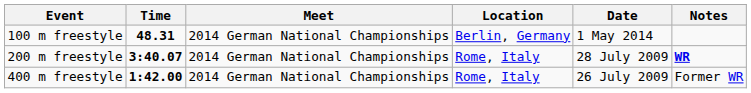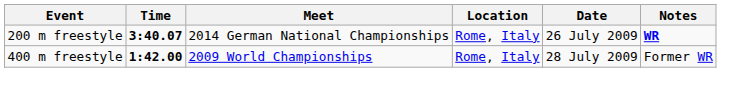- row: 100 m freestyle | 48.31 | 2014 German National Championships | Berlin, Germany | 1 May 2014
200 m freestyle | Date: 28 July 2009 -> 26 July 2009
400 m freestyle | Meet: 2014 German National Championships -> 2009 World Championships
400 m freestyle | Date: 26 July 2009 -> 28 July 2009
